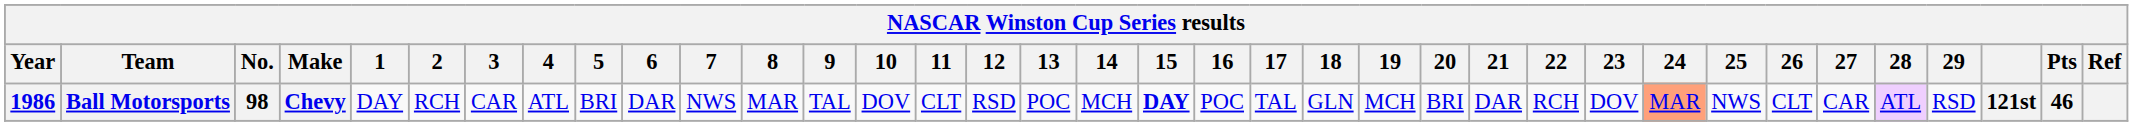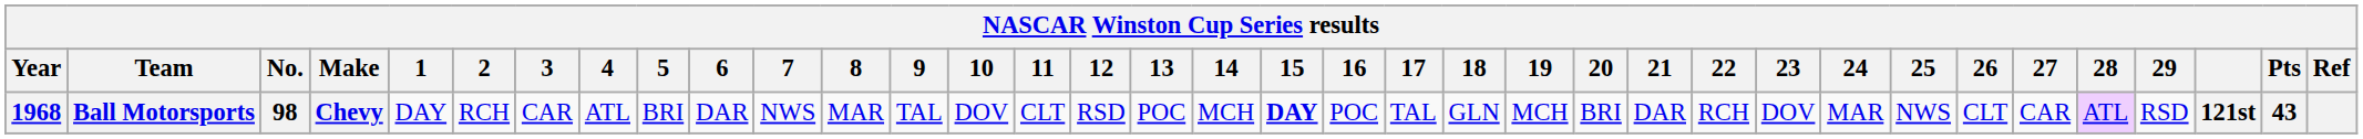Ball Motorsports | Year: 1986 -> 1968
Ball Motorsports | 24: lightsalmon background -> no background
Ball Motorsports | Pts: 46 -> 43
